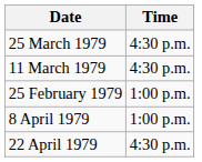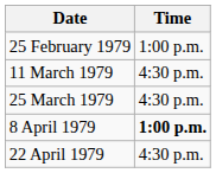rows swapped: 25 February 1979 <-> 25 March 1979
8 April 1979 | Time: normal -> bold
